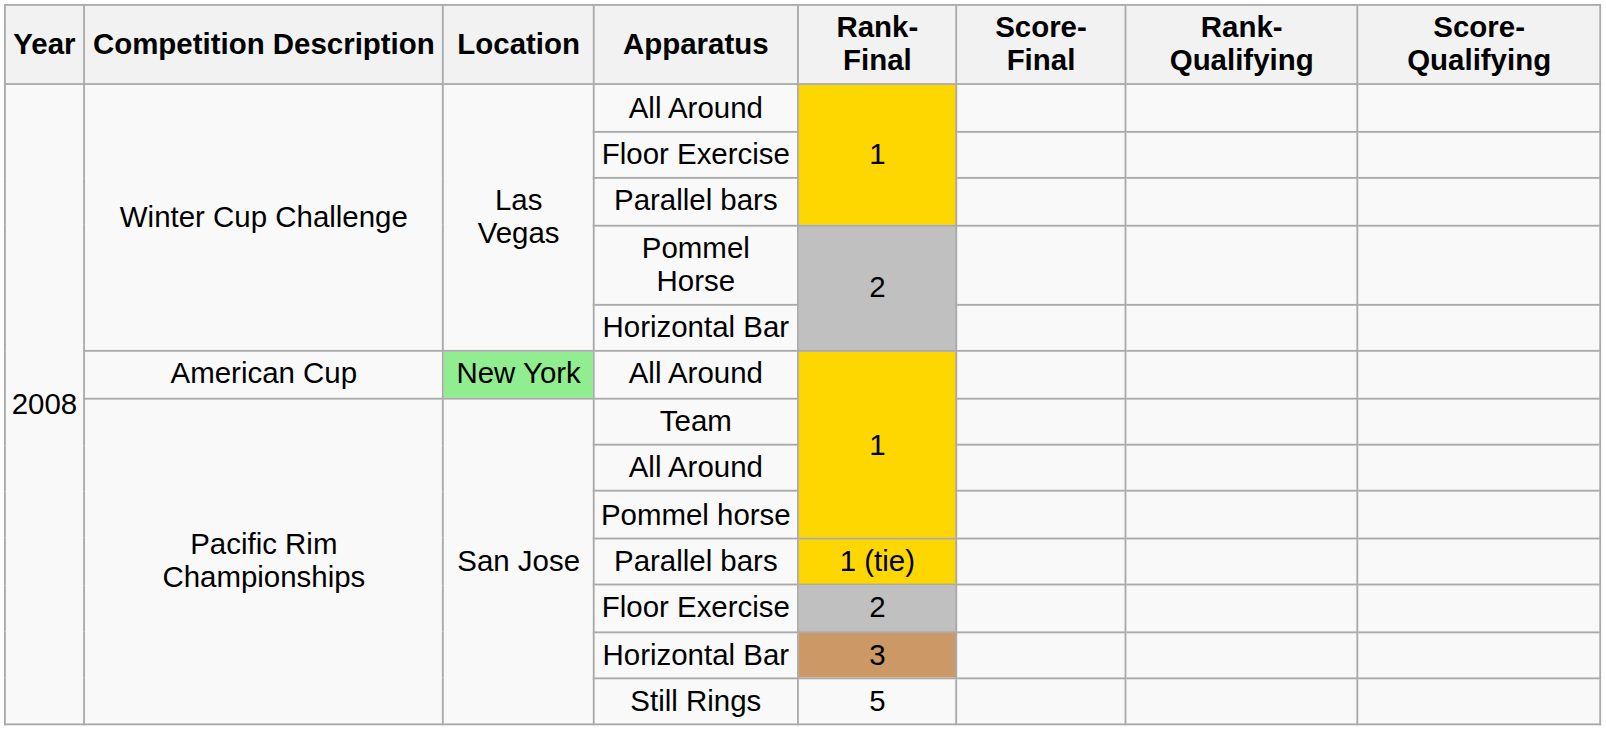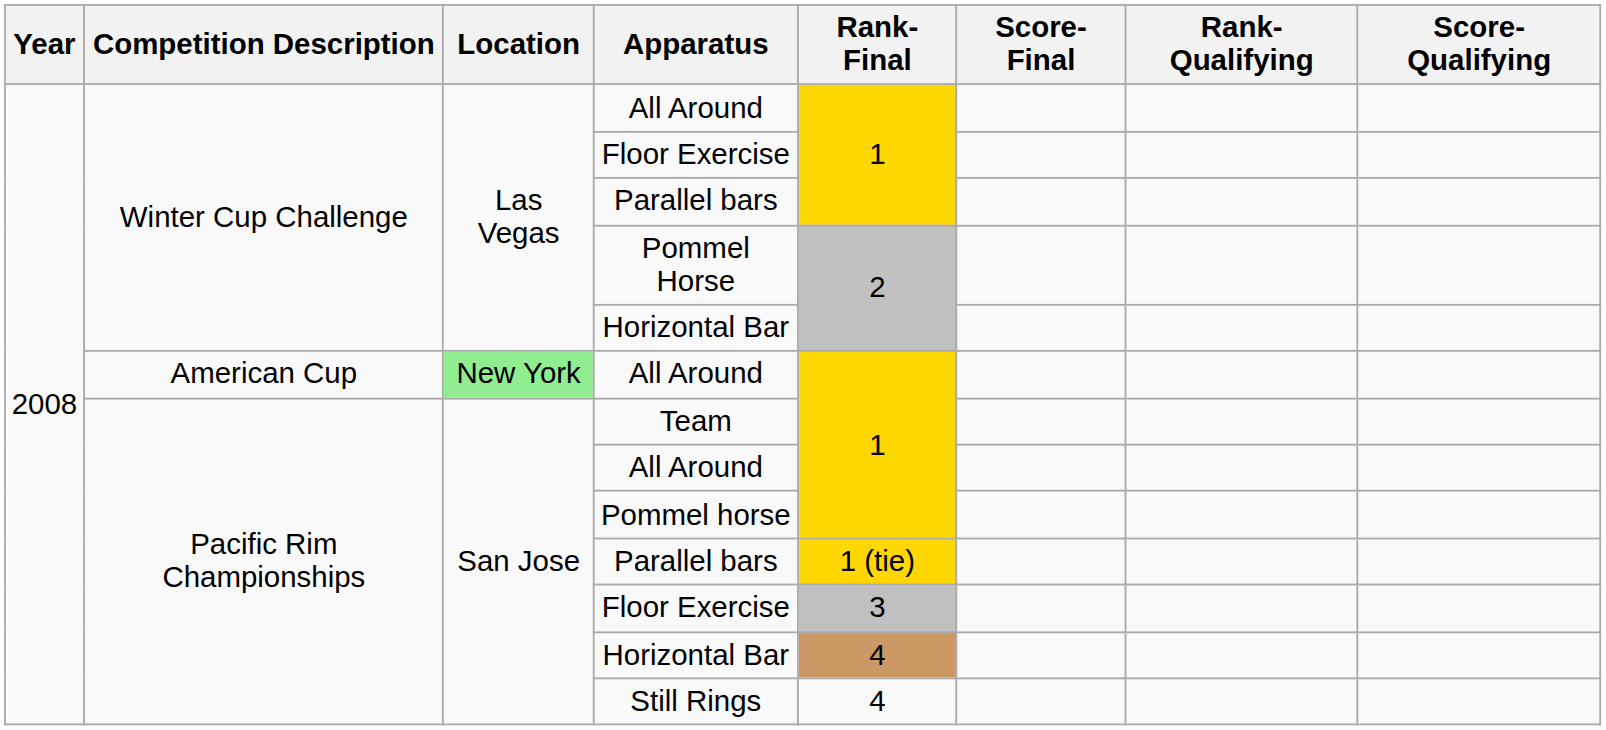Pacific Rim Championships / Floor Exercise | Rank-Final: 2 -> 3
Pacific Rim Championships / Horizontal Bar | Rank-Final: 3 -> 4
Still Rings | Rank-Final: 5 -> 4
